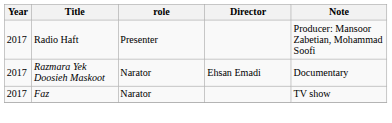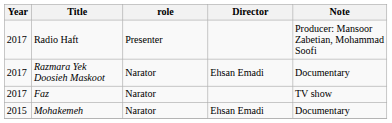+ row: 2015 | Mohakemeh | Narator | Ehsan Emadi | Documentary
